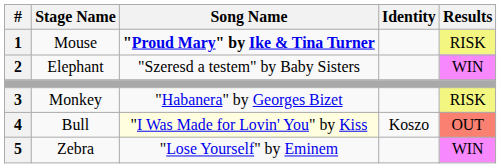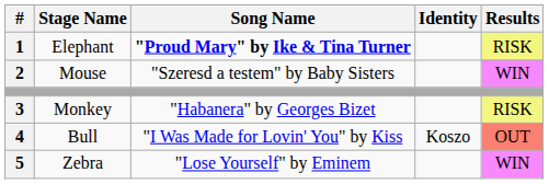1 | Stage Name: Mouse -> Elephant
2 | Stage Name: Elephant -> Mouse
4 | Song Name: lightyellow background -> no background
